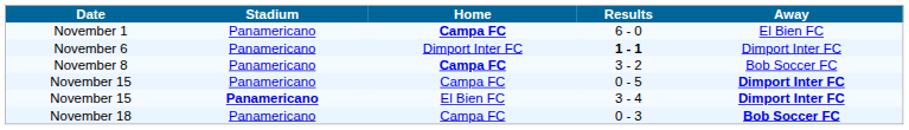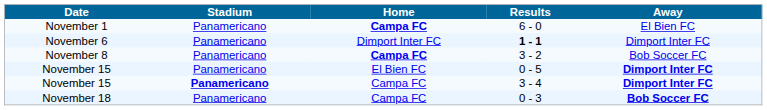0 - 5 | Home: Campa FC -> El Bien FC
3 - 4 | Home: El Bien FC -> Campa FC
